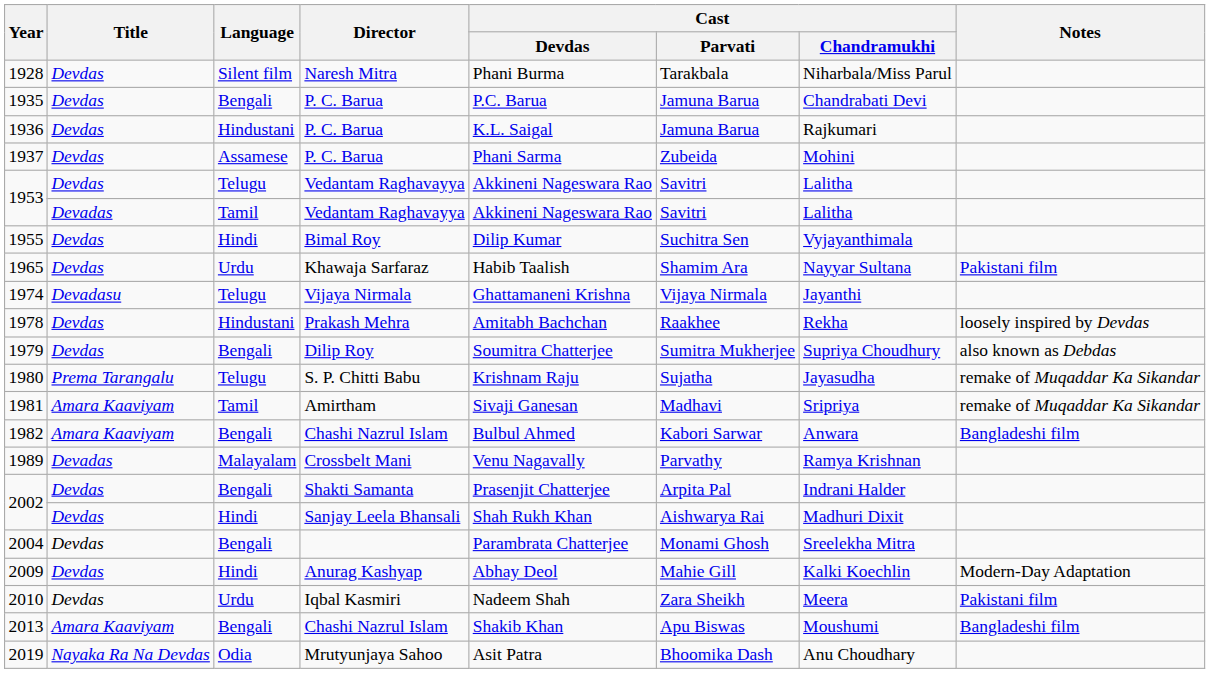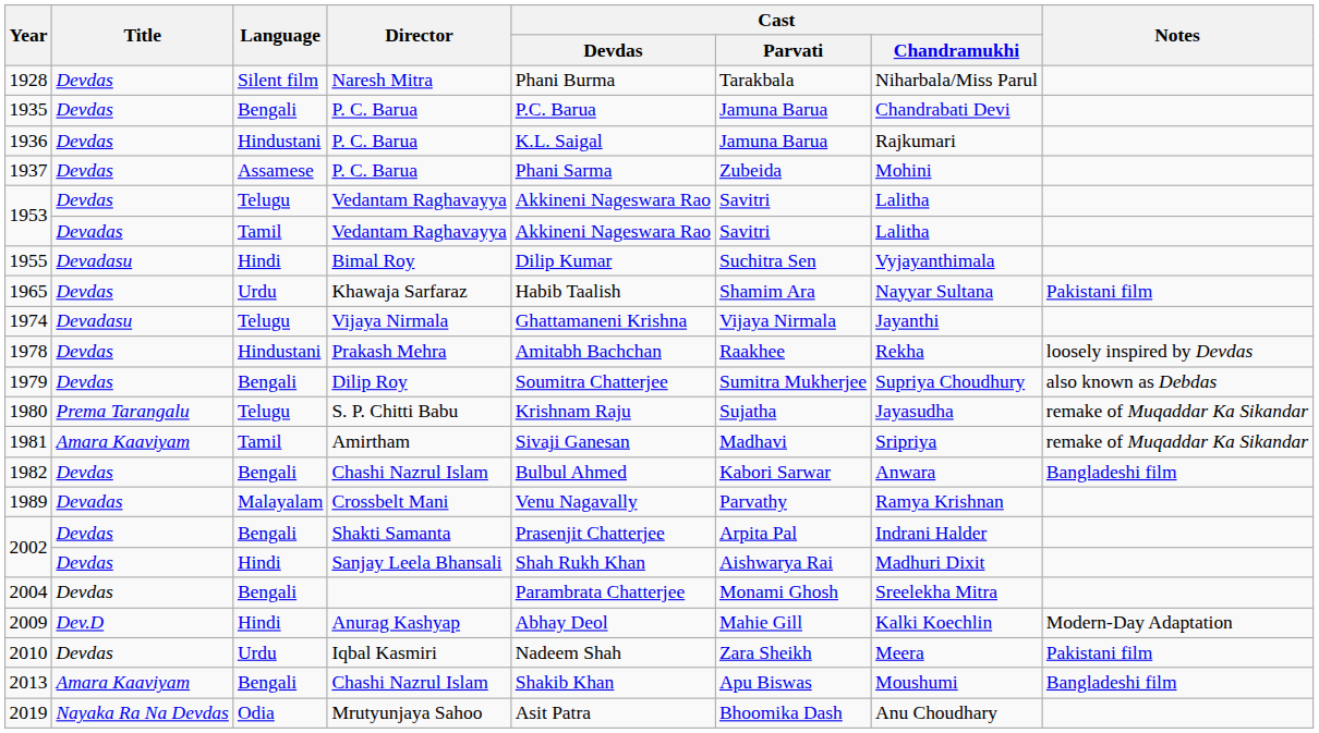1955 | Title: Devdas -> Devadasu
1982 | Title: Amara Kaaviyam -> Devdas
2009 | Title: Devdas -> Dev.D
